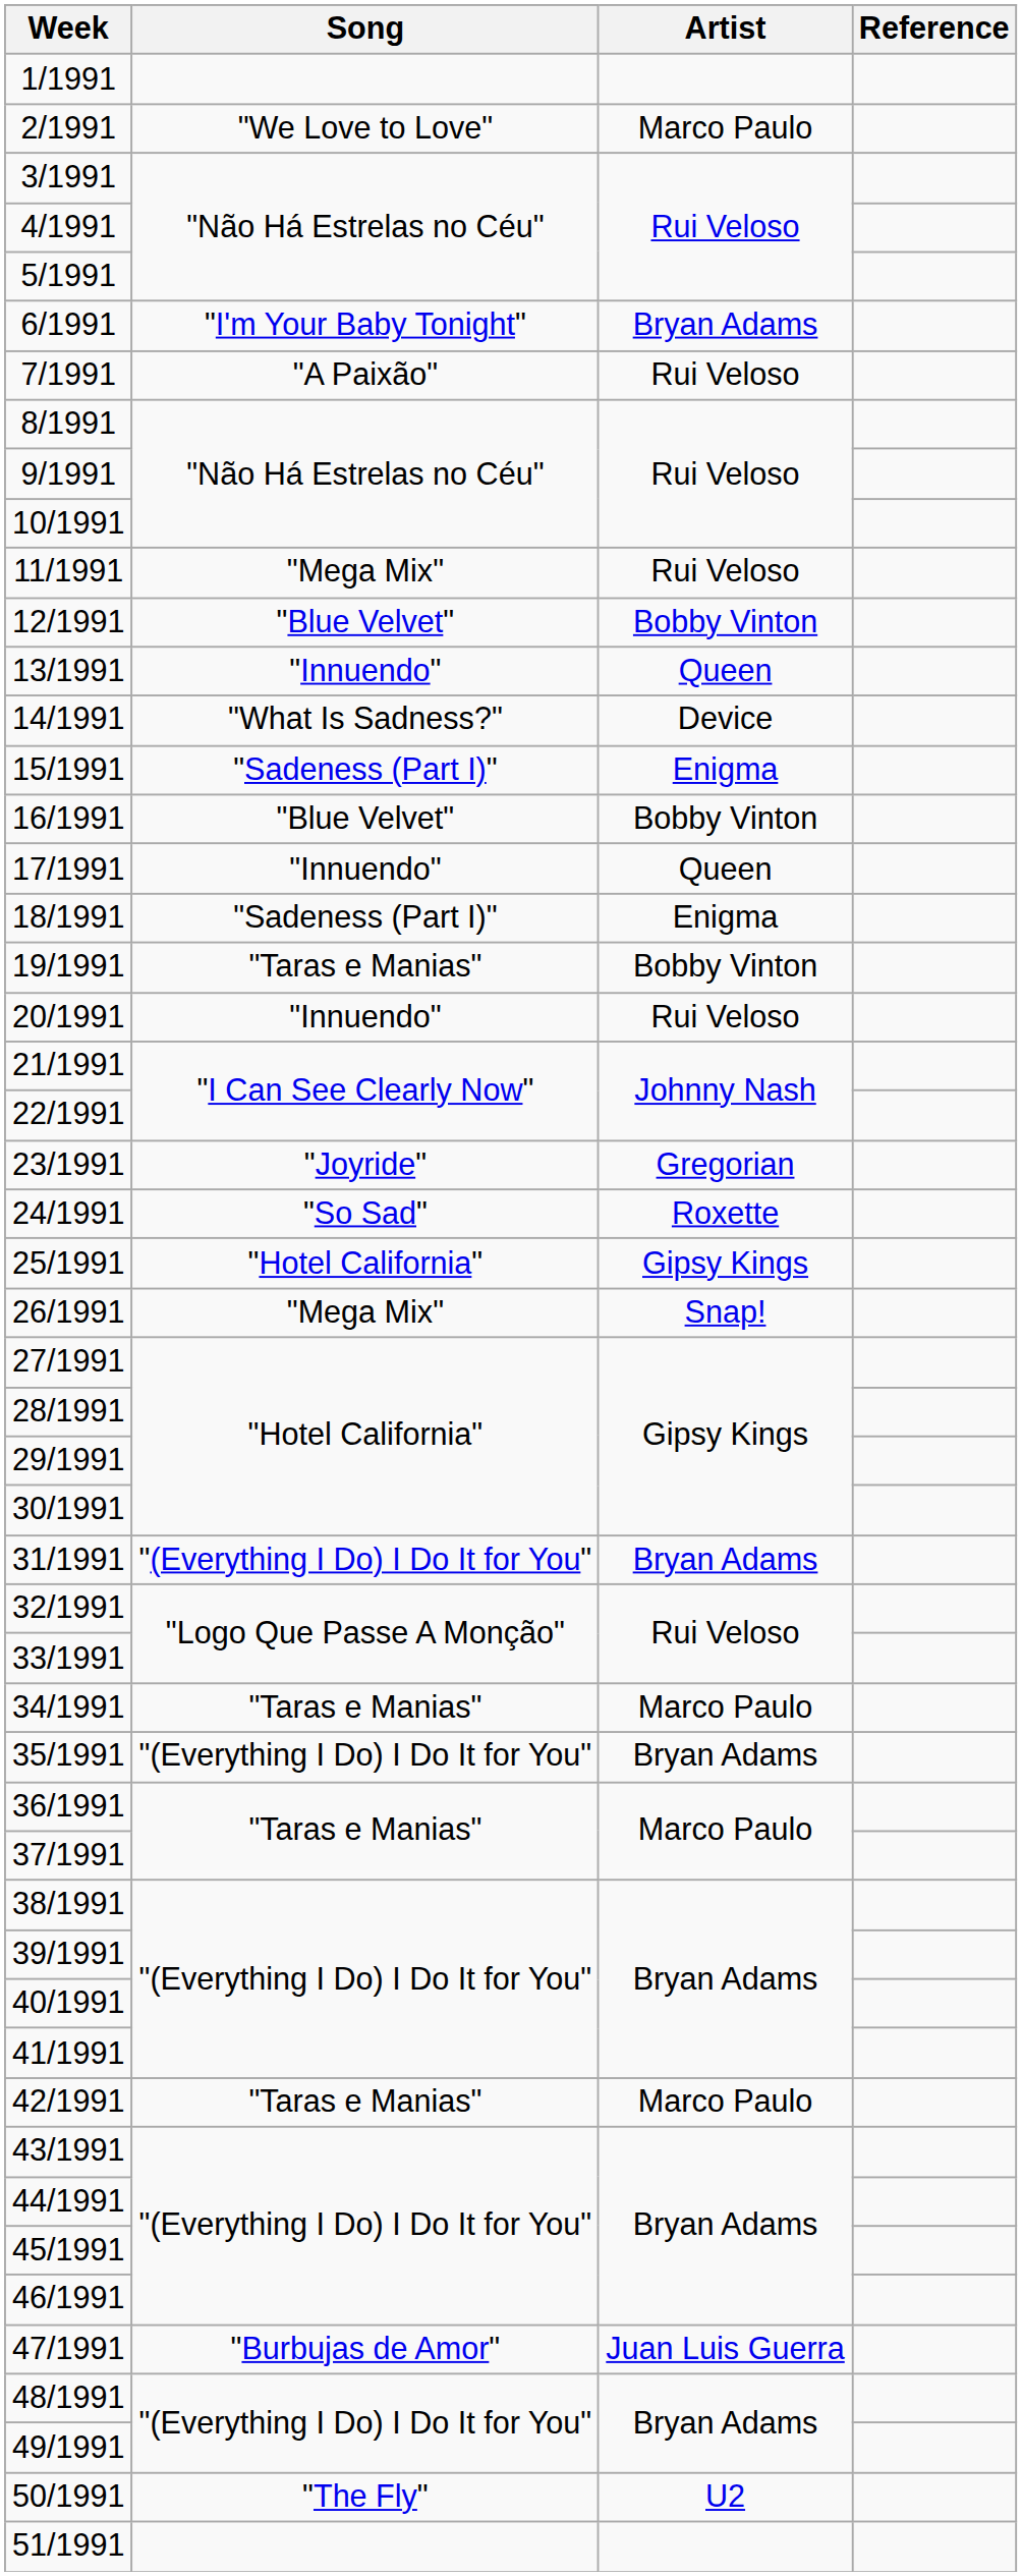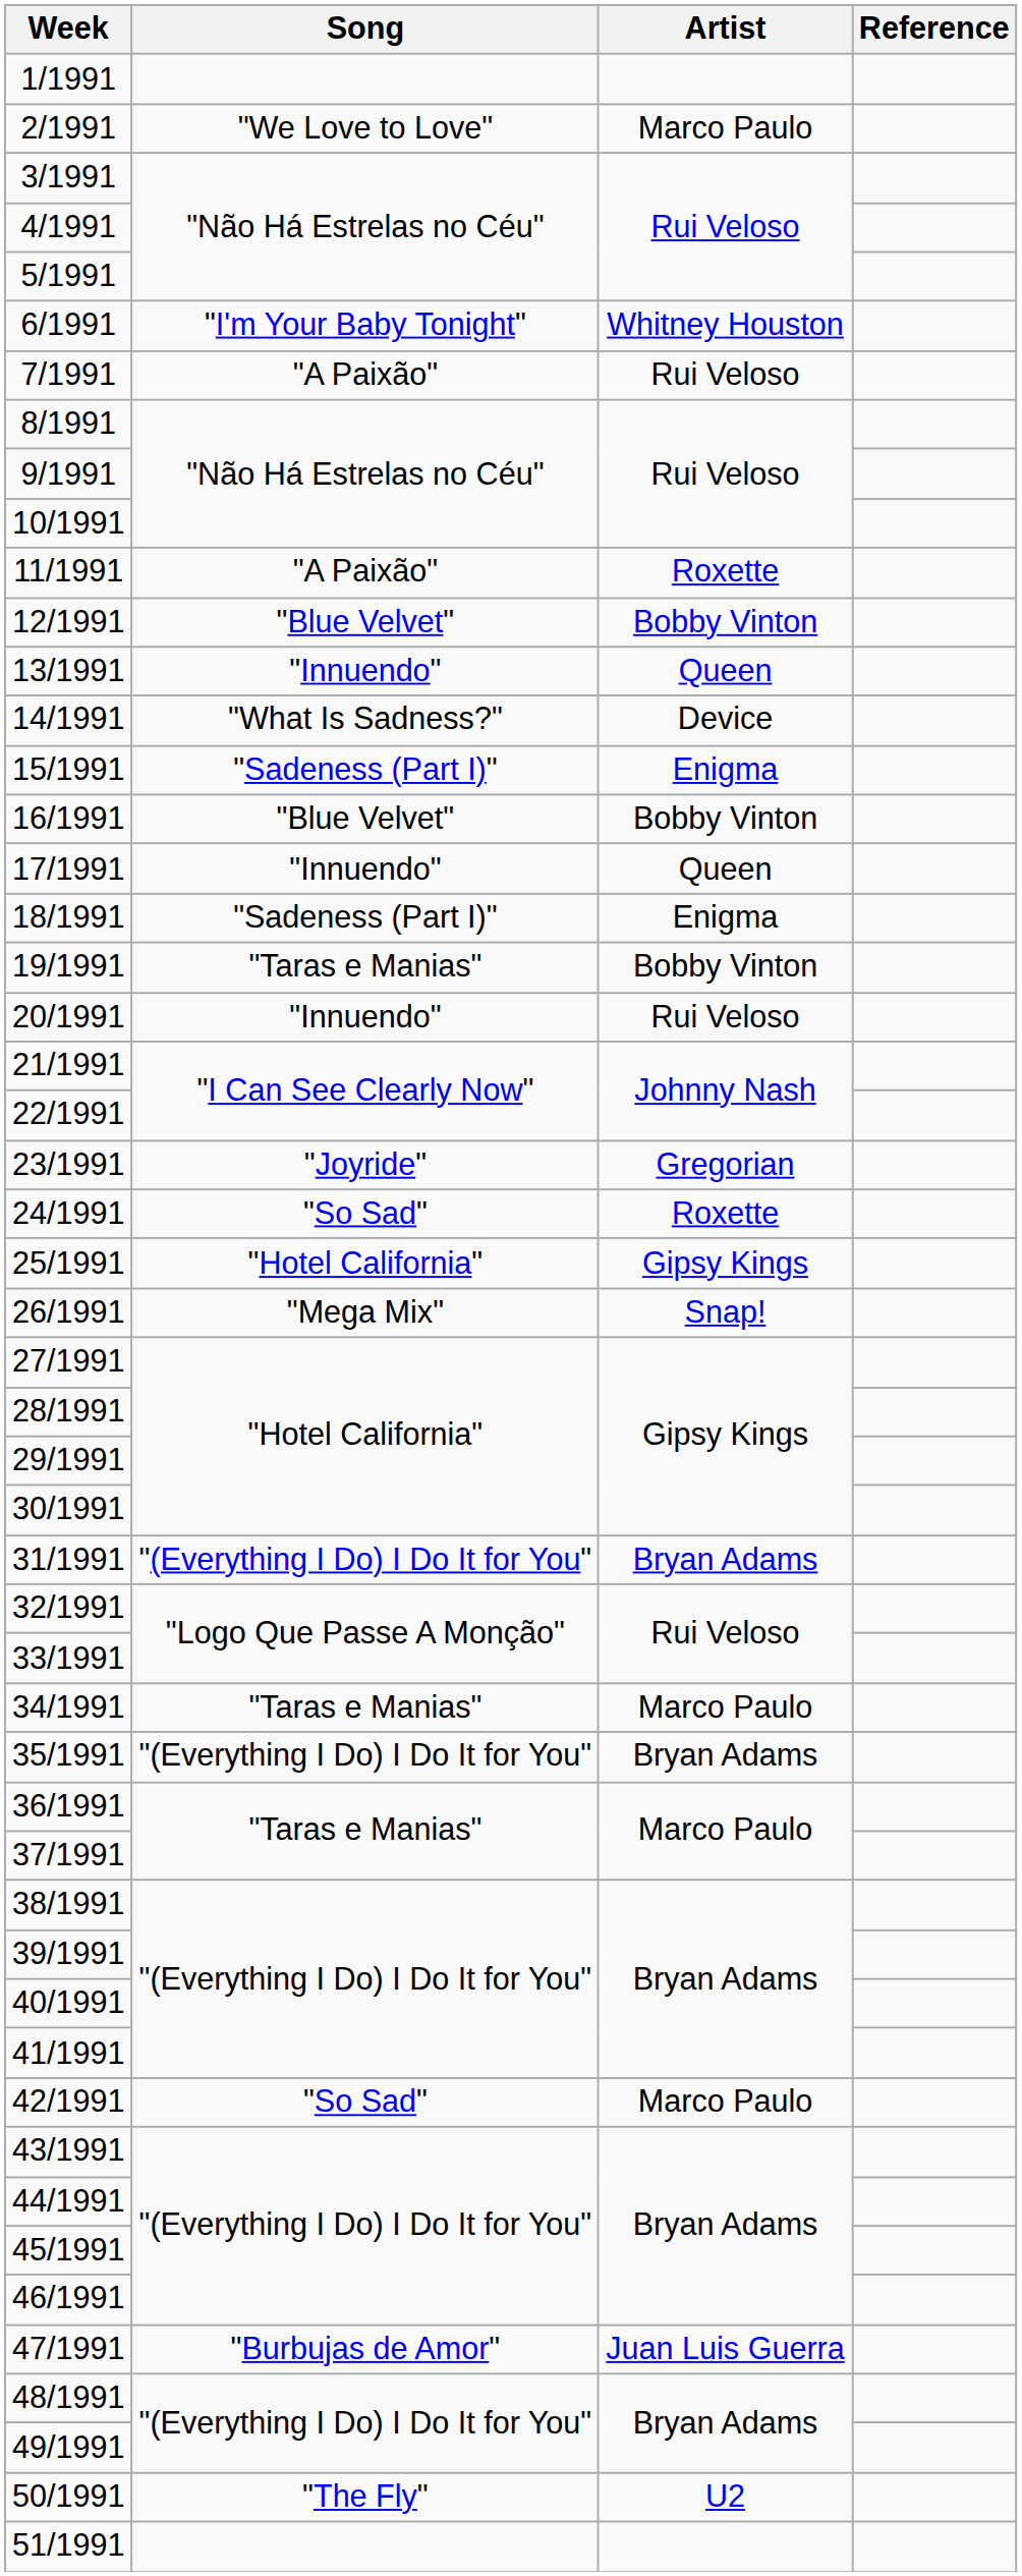6/1991 | Artist: Bryan Adams -> Whitney Houston
11/1991 | Song: "Mega Mix" -> "A Paixão"
11/1991 | Artist: Rui Veloso -> Roxette
42/1991 | Song: "Taras e Manias" -> "So Sad"
